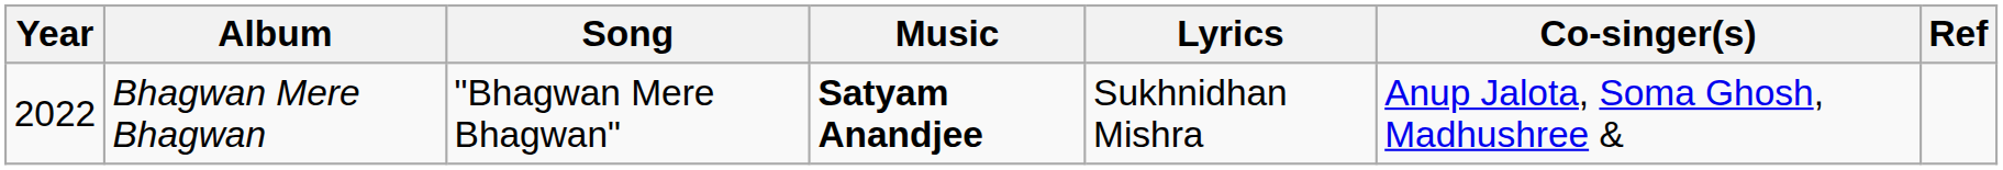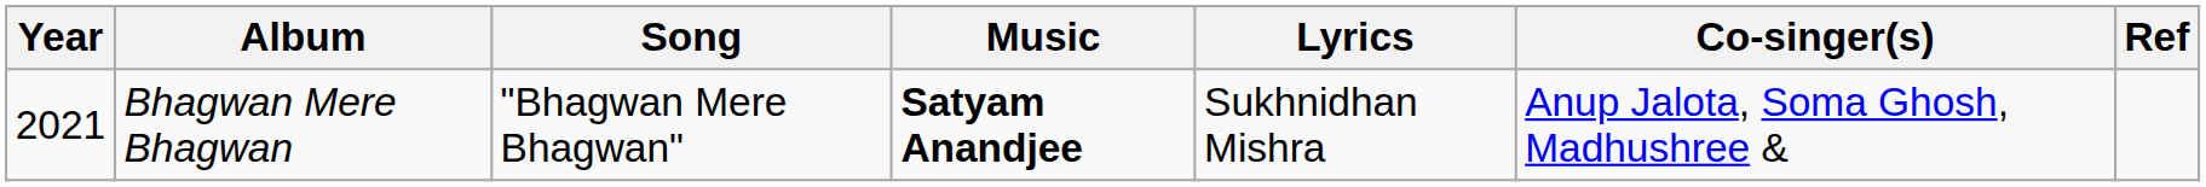Bhagwan Mere Bhagwan | Year: 2022 -> 2021
